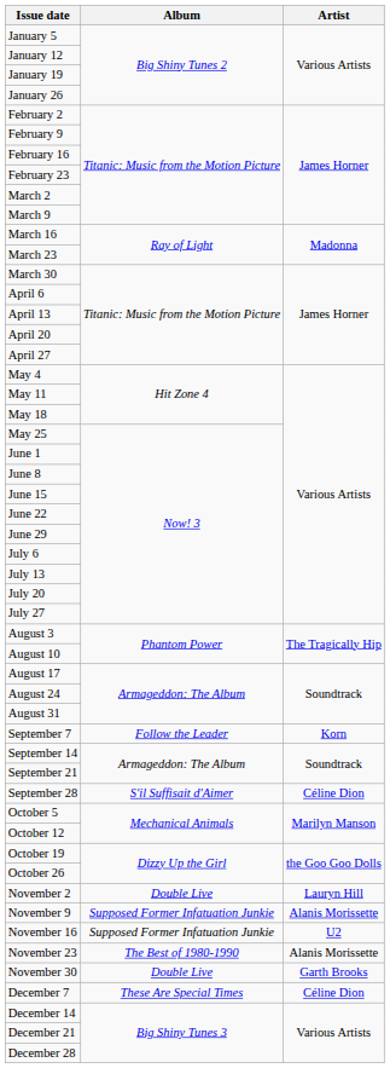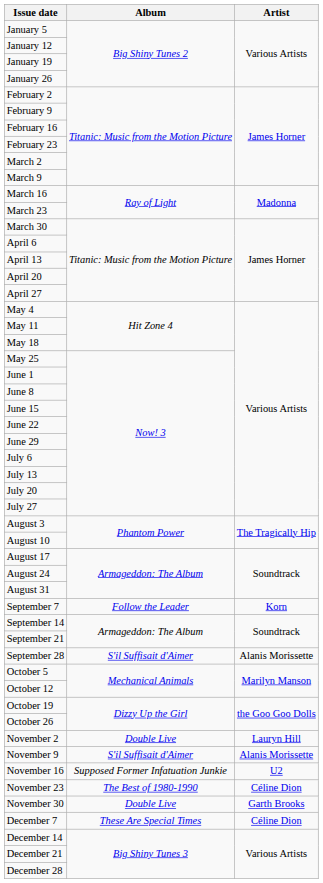September 28 | Artist: Céline Dion -> Alanis Morissette
November 9 | Album: Supposed Former Infatuation Junkie -> S'il Suffisait d'Aimer
November 23 | Artist: Alanis Morissette -> Céline Dion
